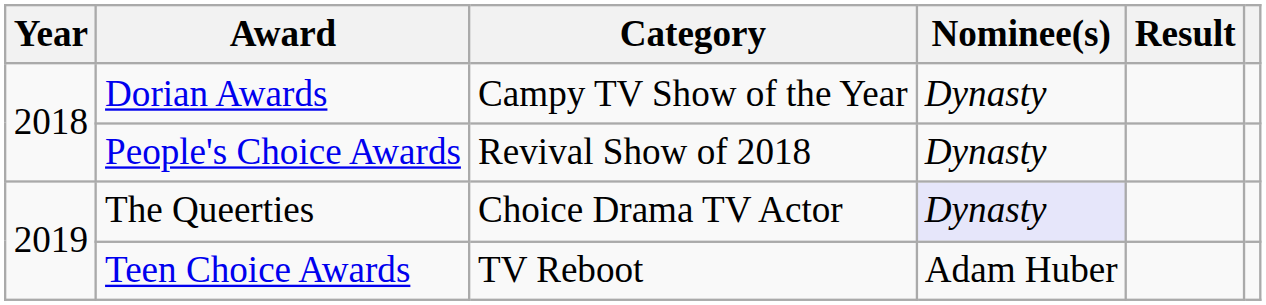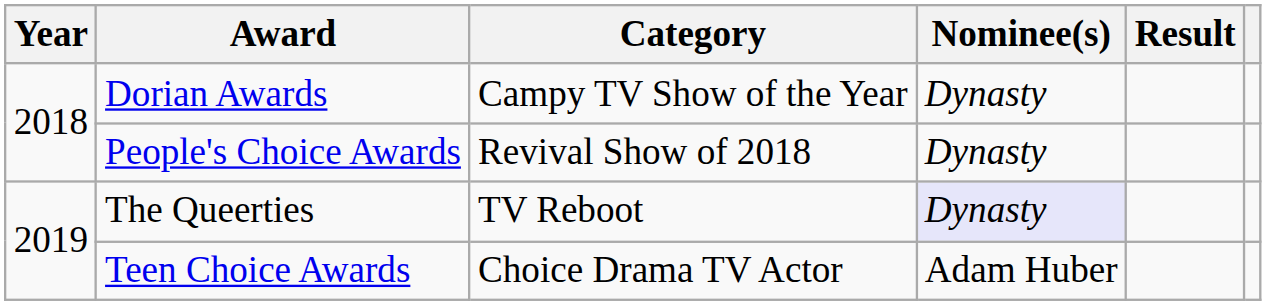The Queerties | Category: Choice Drama TV Actor -> TV Reboot
Teen Choice Awards | Category: TV Reboot -> Choice Drama TV Actor
